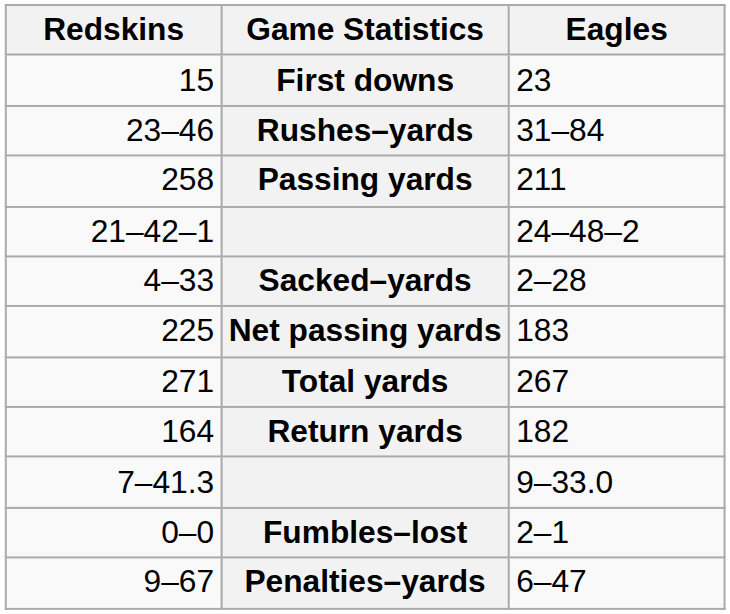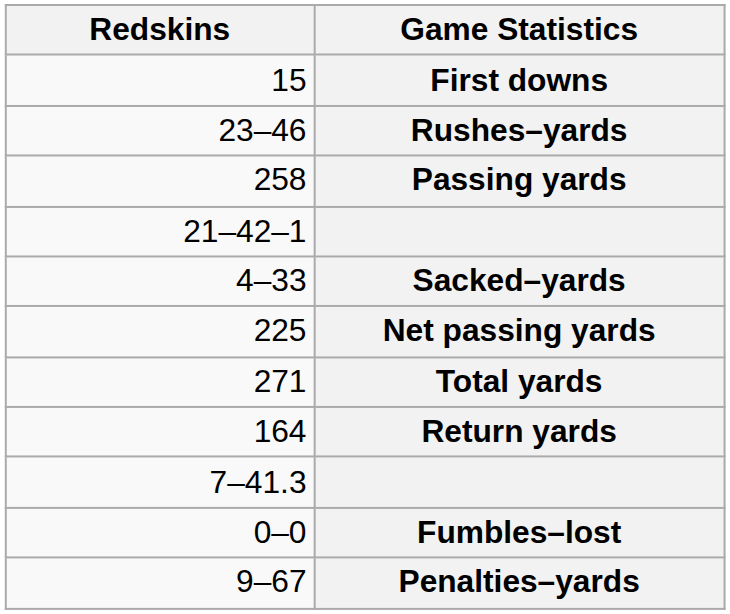- column: Eagles | 23 | 31–84 | 211 | 24–48–2 | 2–28 | 183 | 267 | 182 | 9–33.0 | 2–1 | 6–47
